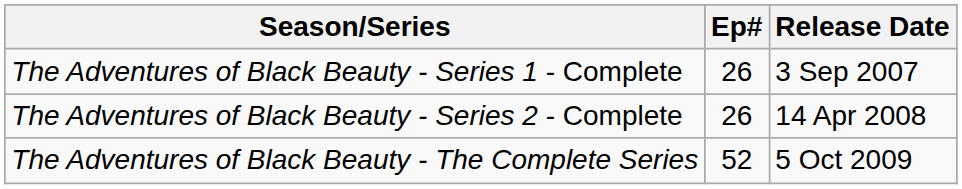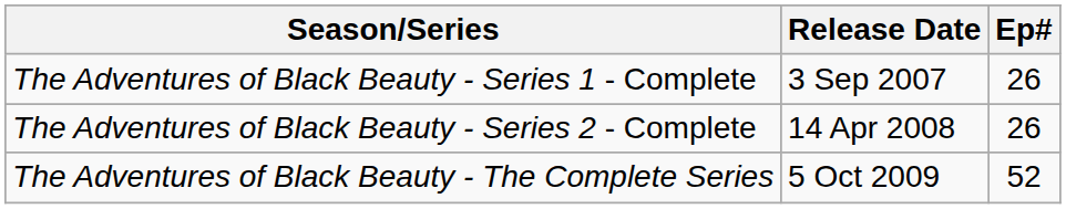columns swapped: Ep# <-> Release Date
